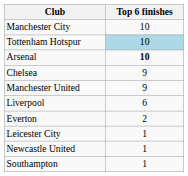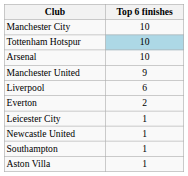Arsenal | Top 6 finishes: bold -> normal
- row: Chelsea | 9
+ row: Aston Villa | 1
